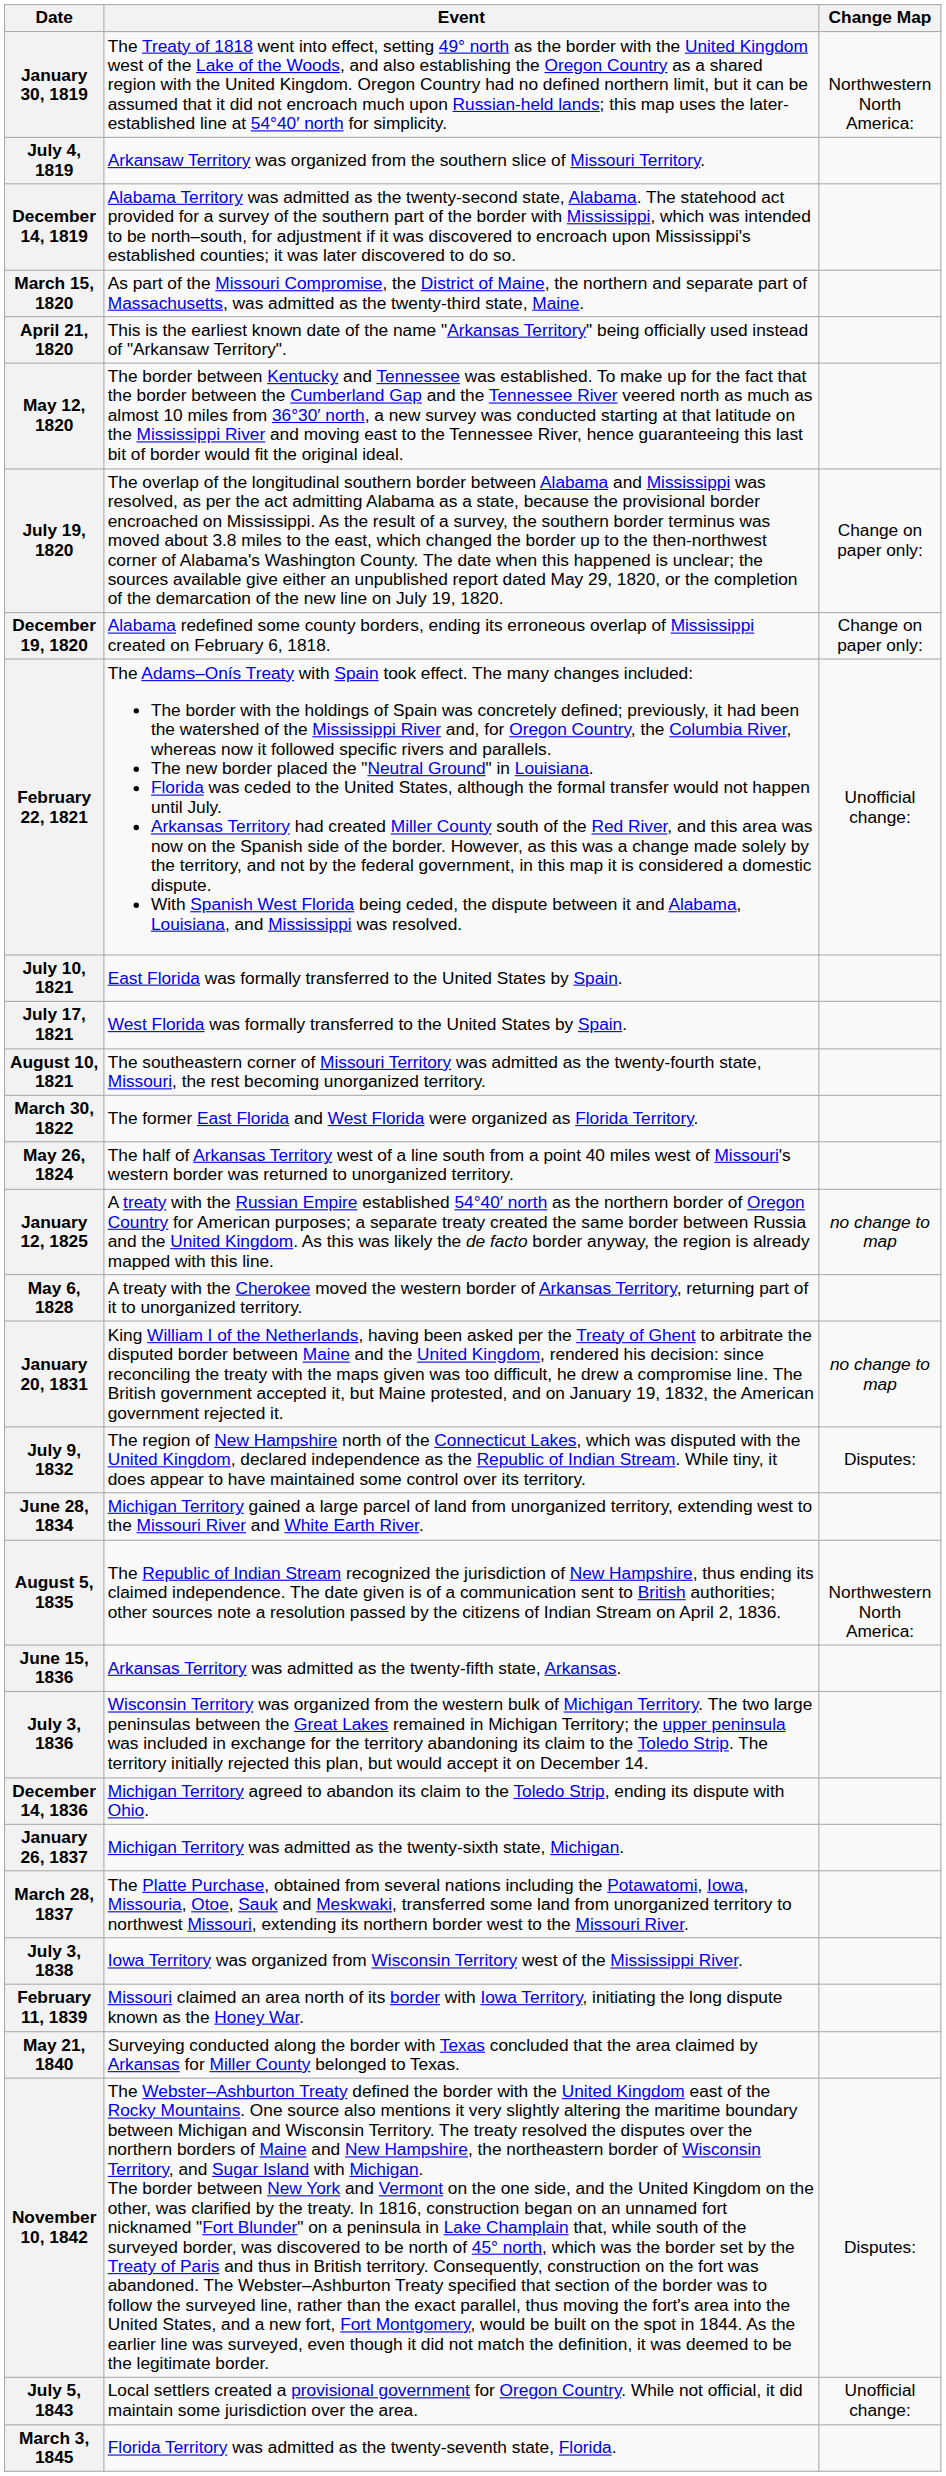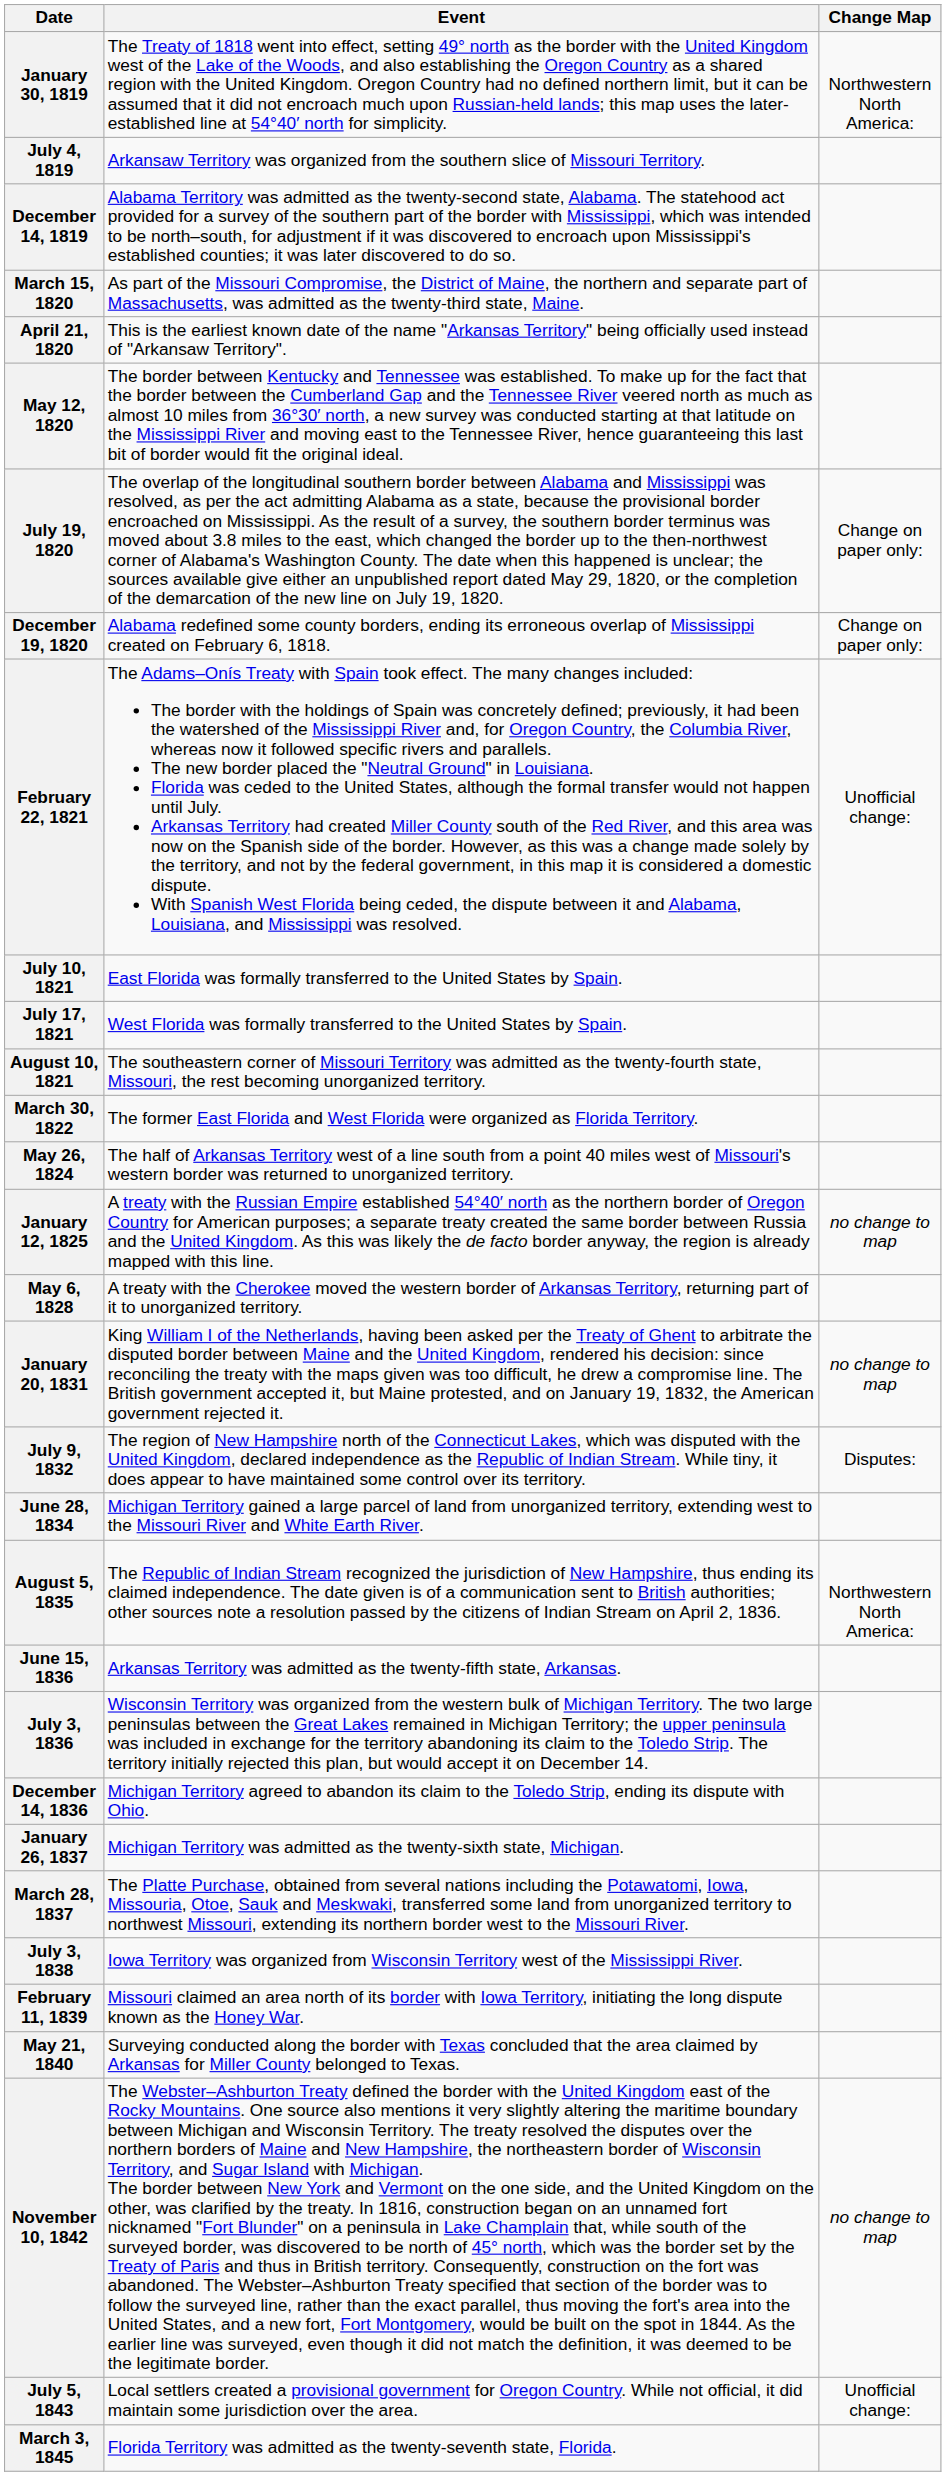November 10, 1842 | Change Map: Disputes: -> no change to map
